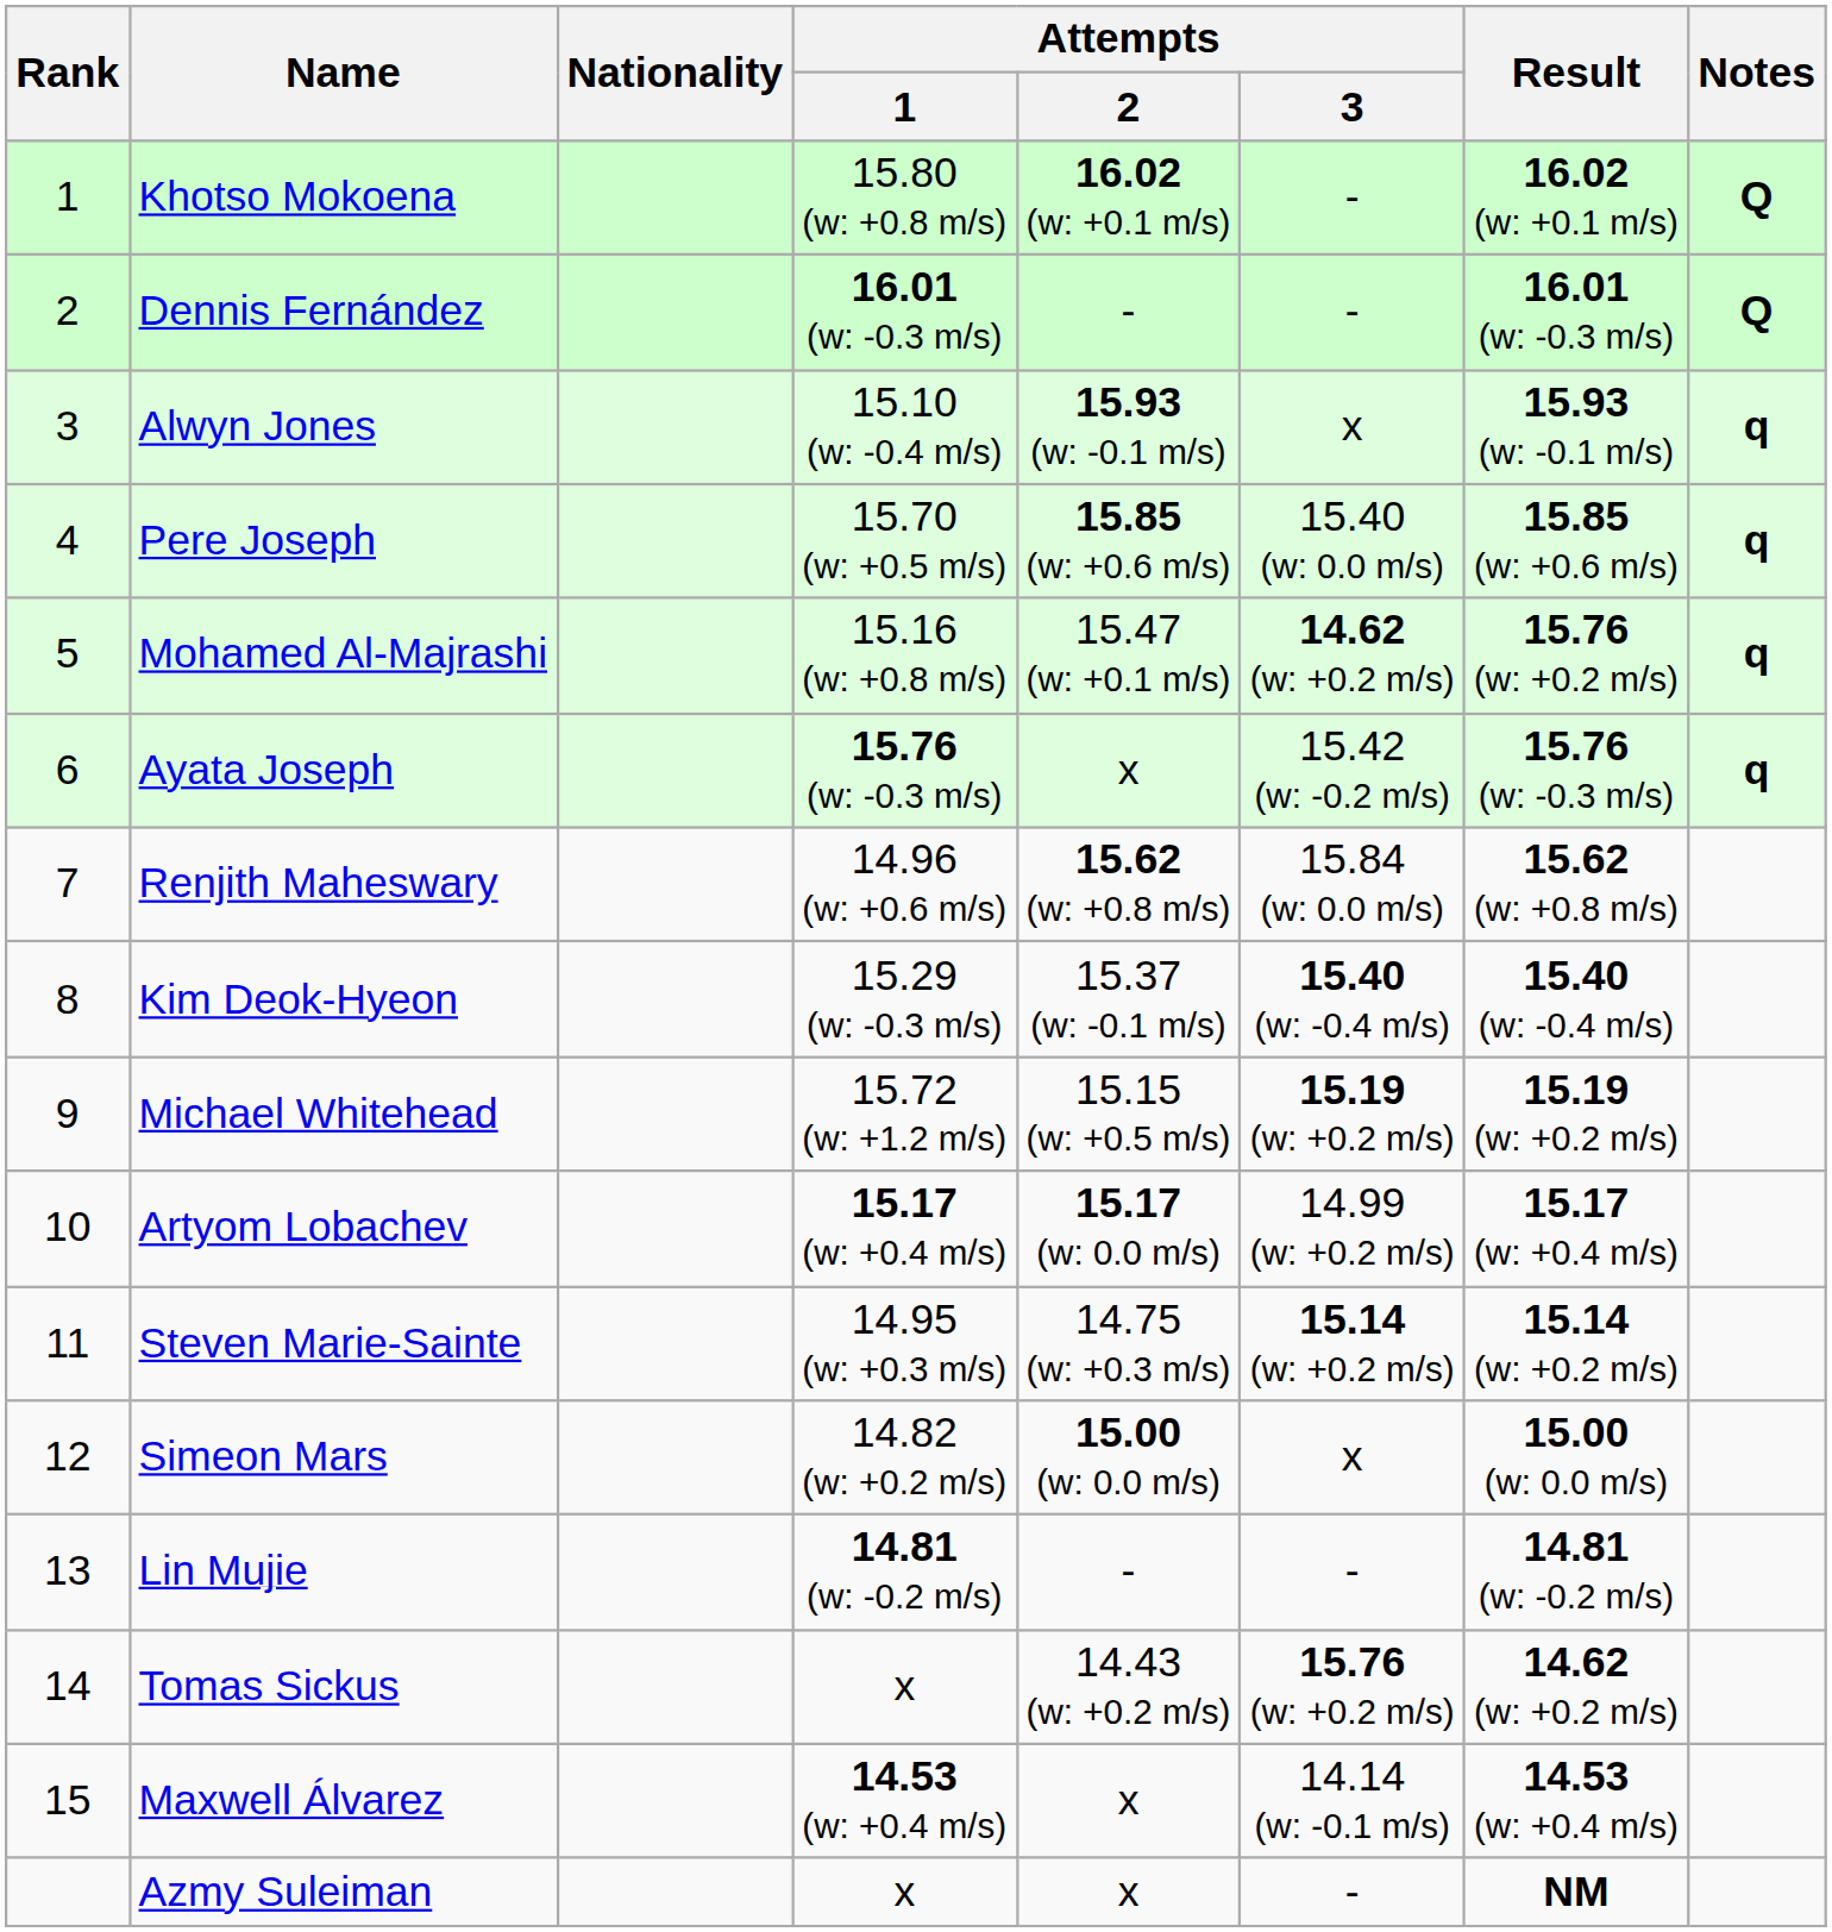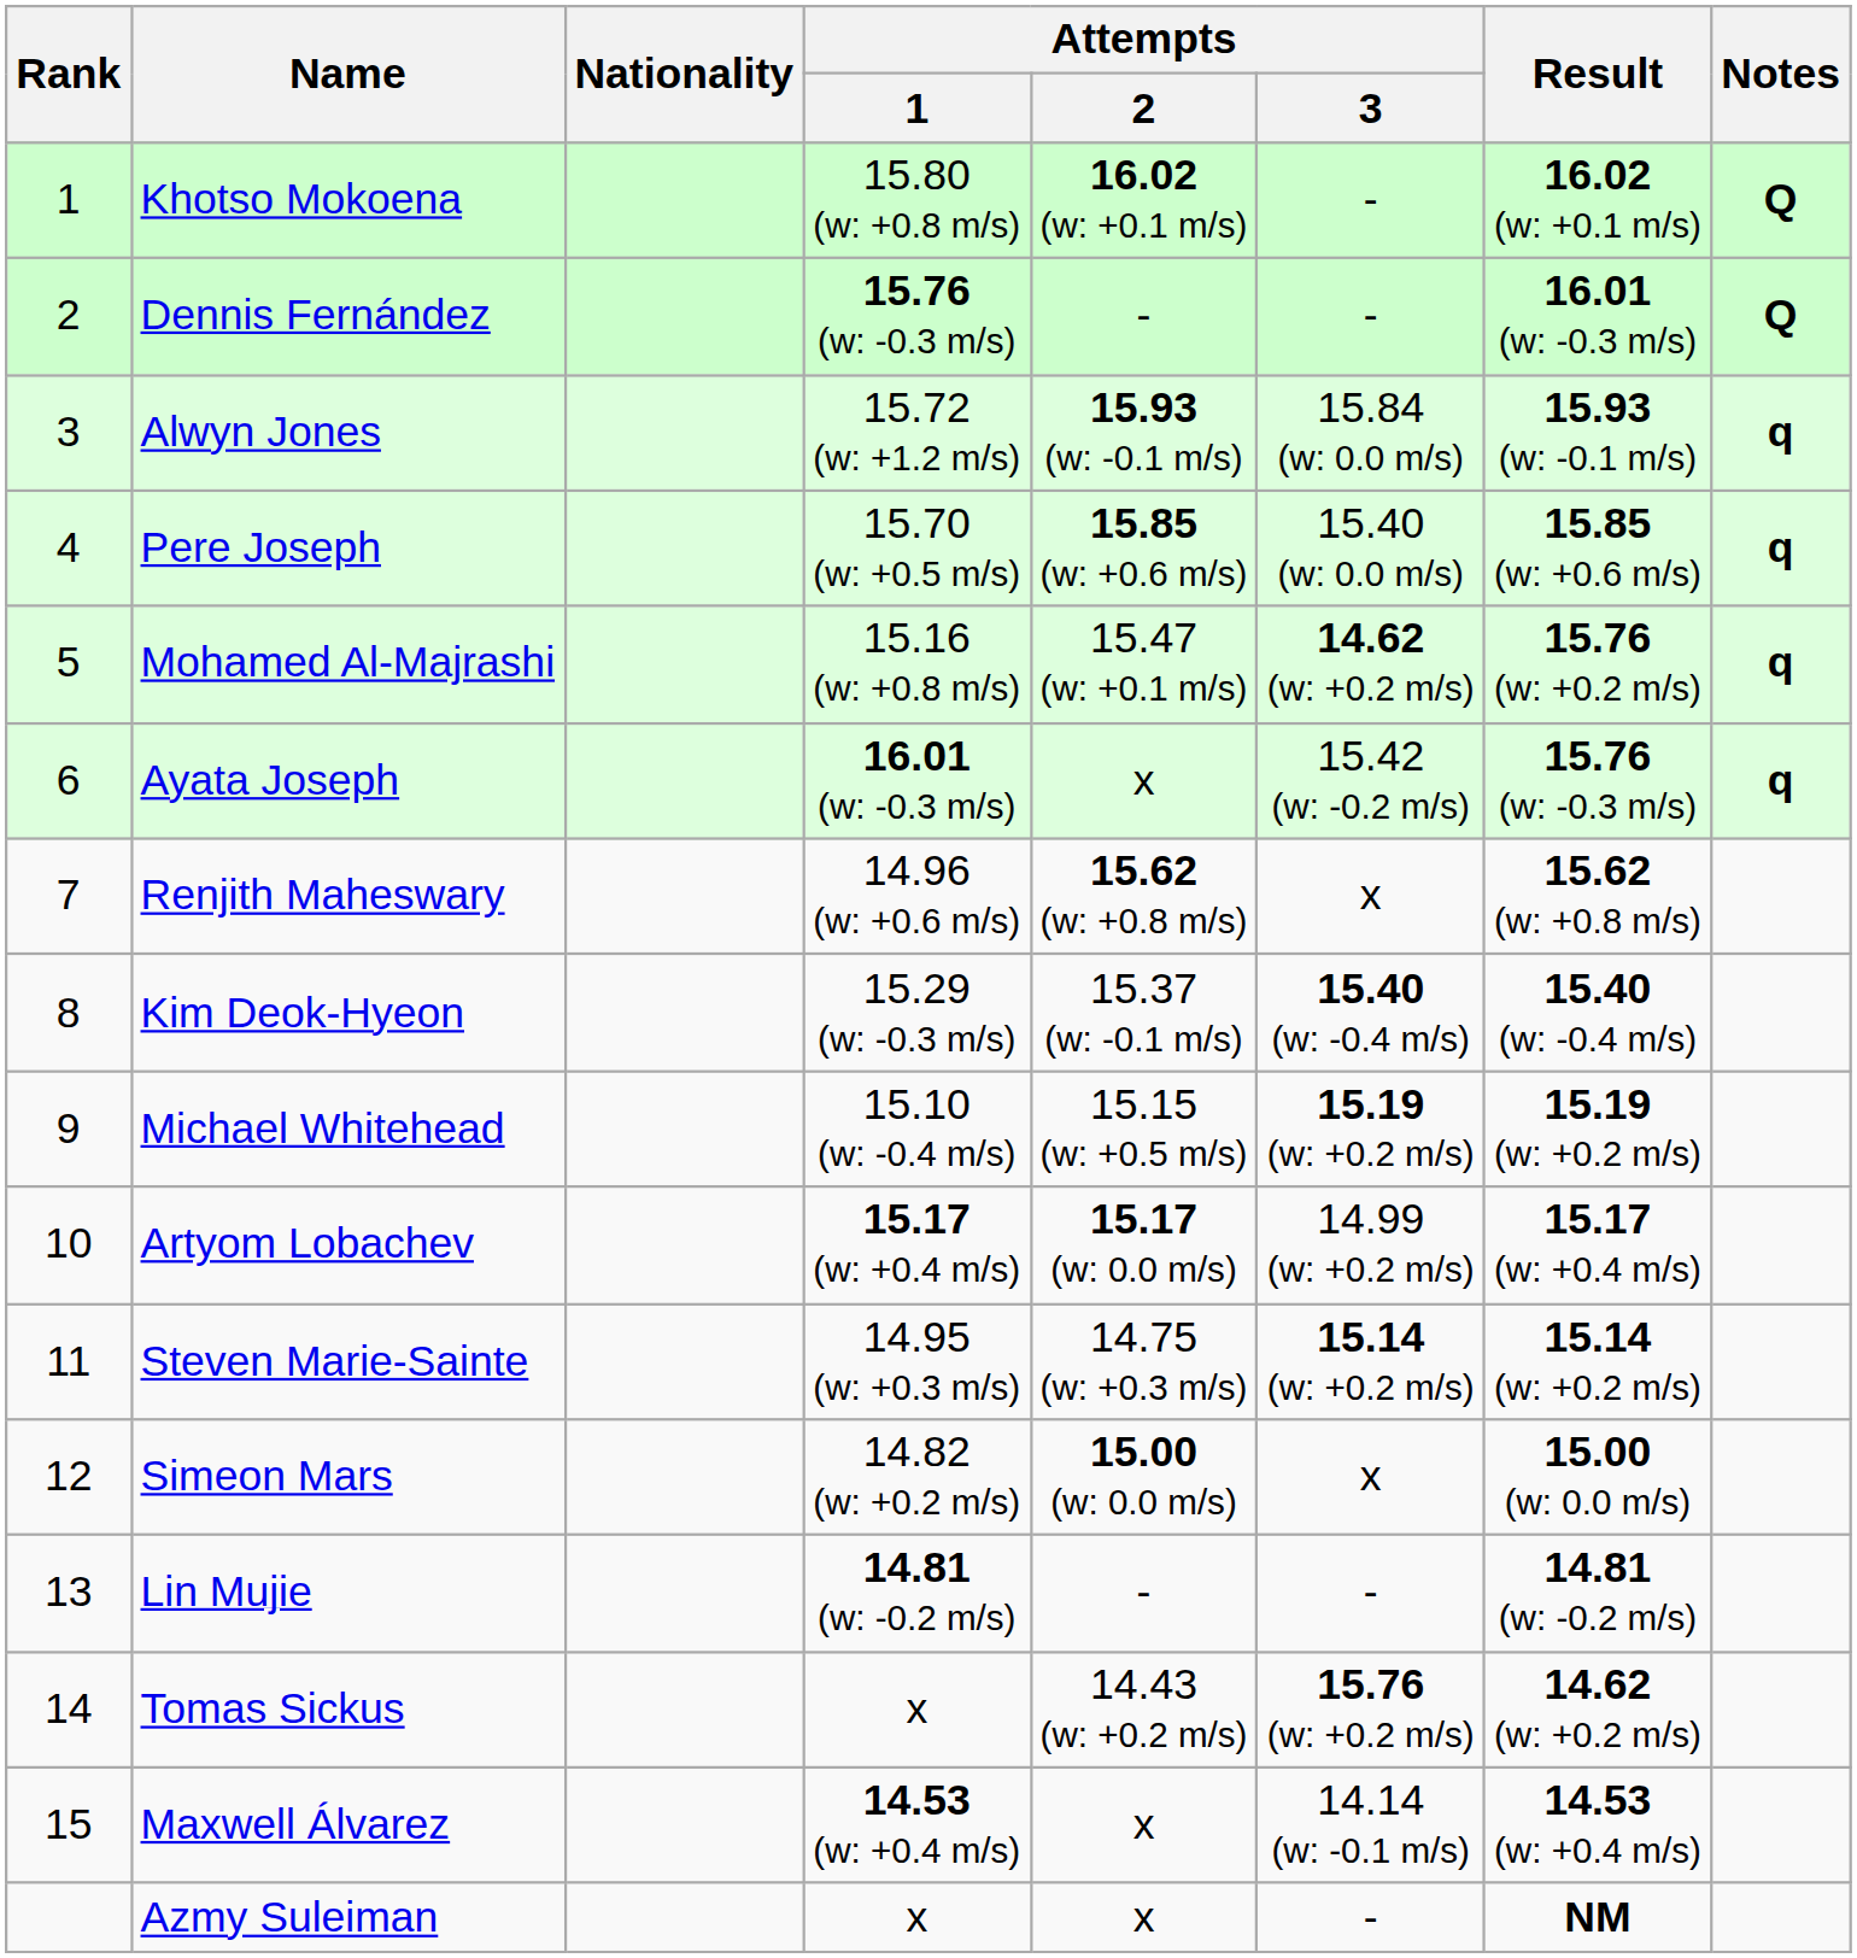Dennis Fernández | Attempts / 1: 16.01 (w: -0.3 m/s) -> 15.76 (w: -0.3 m/s)
Alwyn Jones | Attempts / 1: 15.10 (w: -0.4 m/s) -> 15.72 (w: +1.2 m/s)
Alwyn Jones | Attempts / 3: x -> 15.84 (w: 0.0 m/s)
Ayata Joseph | Attempts / 1: 15.76 (w: -0.3 m/s) -> 16.01 (w: -0.3 m/s)
Renjith Maheswary | Attempts / 3: 15.84 (w: 0.0 m/s) -> x
Michael Whitehead | Attempts / 1: 15.72 (w: +1.2 m/s) -> 15.10 (w: -0.4 m/s)
